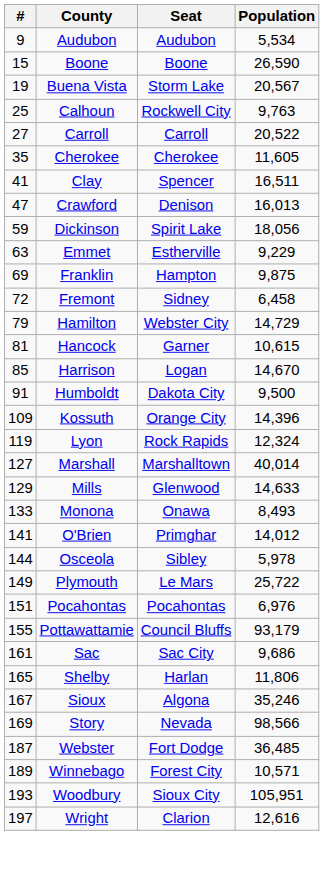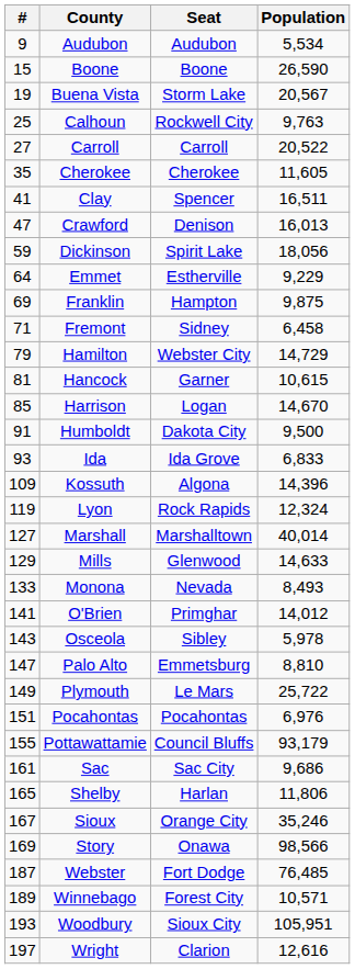Emmet | #: 63 -> 64
Fremont | #: 72 -> 71
+ row: 93 | Ida | Ida Grove | 6,833
Kossuth | Seat: Orange City -> Algona
Monona | Seat: Onawa -> Nevada
Osceola | #: 144 -> 143
+ row: 147 | Palo Alto | Emmetsburg | 8,810
Sioux | Seat: Algona -> Orange City
Story | Seat: Nevada -> Onawa
Webster | Population: 36,485 -> 76,485
